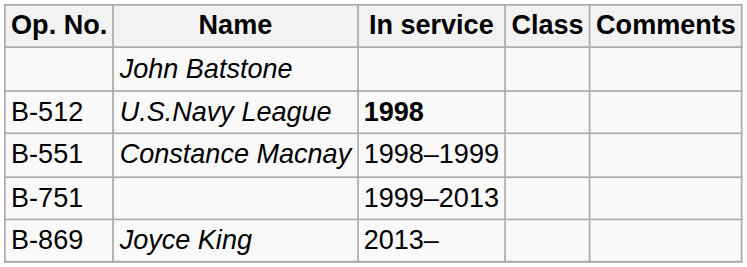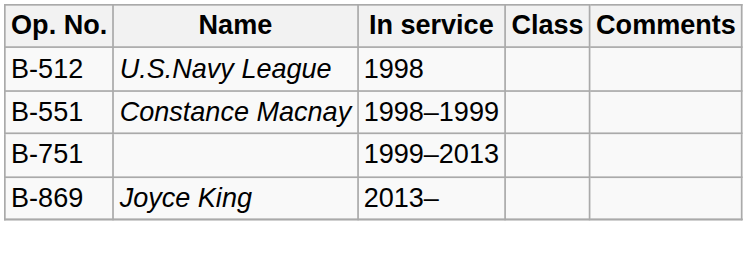- row: John Batstone
U.S.Navy League | In service: bold -> normal
